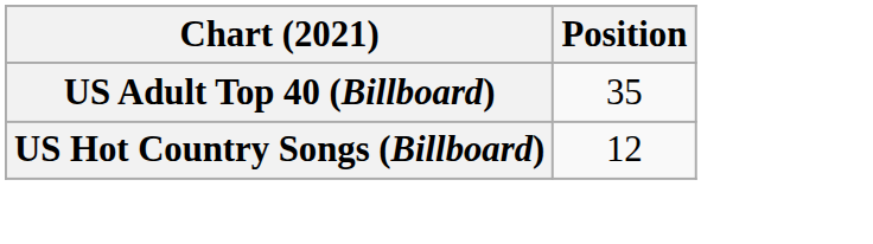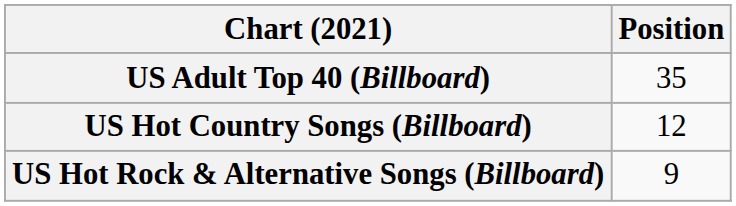+ row: US Hot Rock & Alternative Songs (Billboard) | 9
